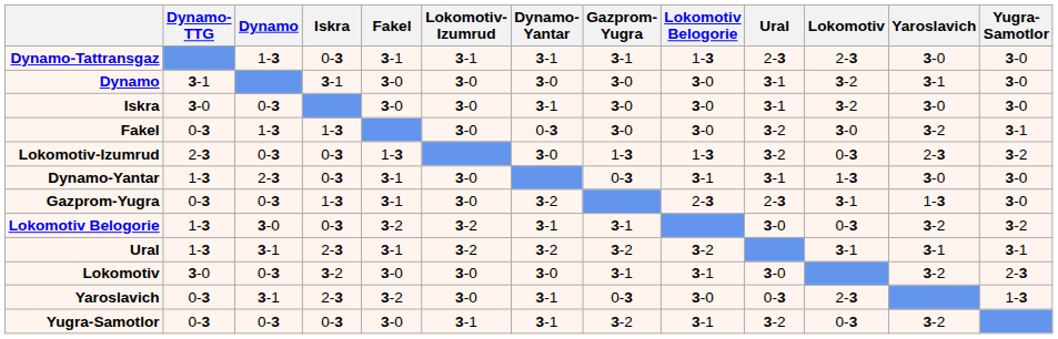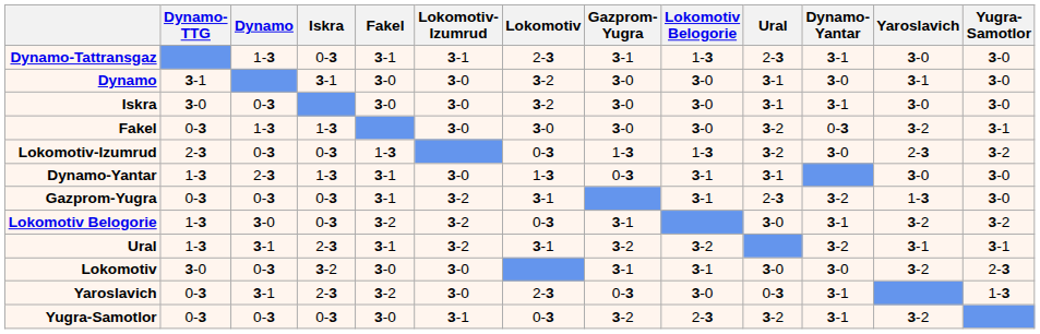columns swapped: Dynamo- Yantar <-> Lokomotiv
Dynamo-Yantar | Iskra: 0-3 -> 1-3
Gazprom-Yugra | Iskra: 1-3 -> 0-3
Gazprom-Yugra | Lokomotiv- Izumrud: 3-0 -> 3-2
Gazprom-Yugra | Lokomotiv Belogorie: 2-3 -> 3-1
Yugra-Samotlor | Lokomotiv Belogorie: 3-1 -> 2-3
